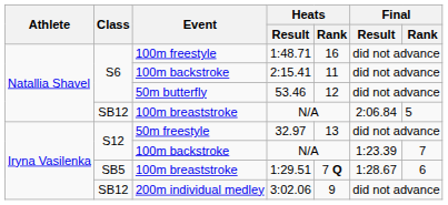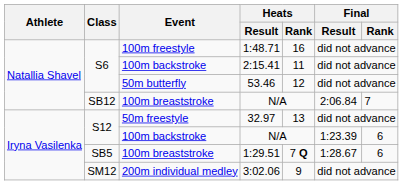100m breaststroke / N/A | Final / Rank: 5 -> 7
100m backstroke / N/A | Final / Rank: 7 -> 6
3:02.06 | Class: SB12 -> SM12
